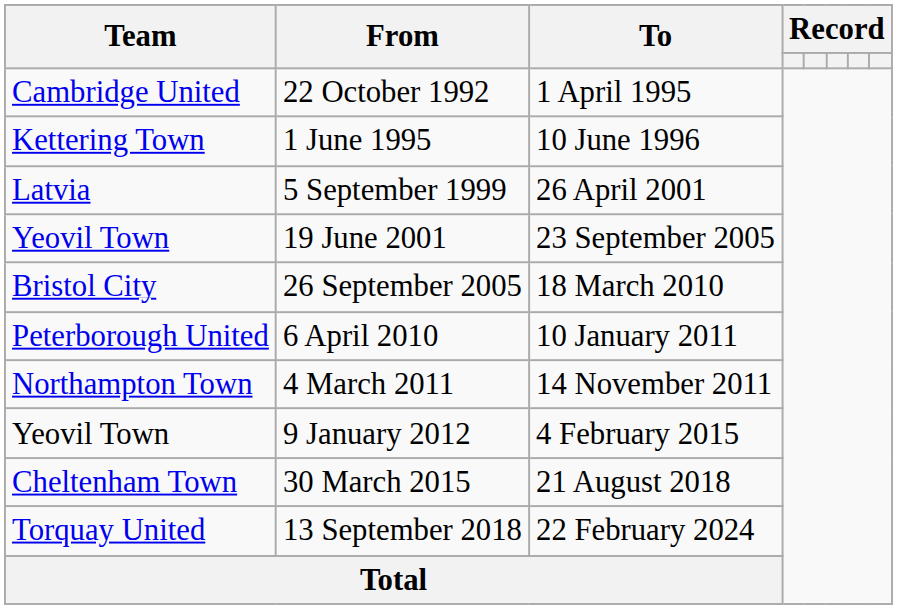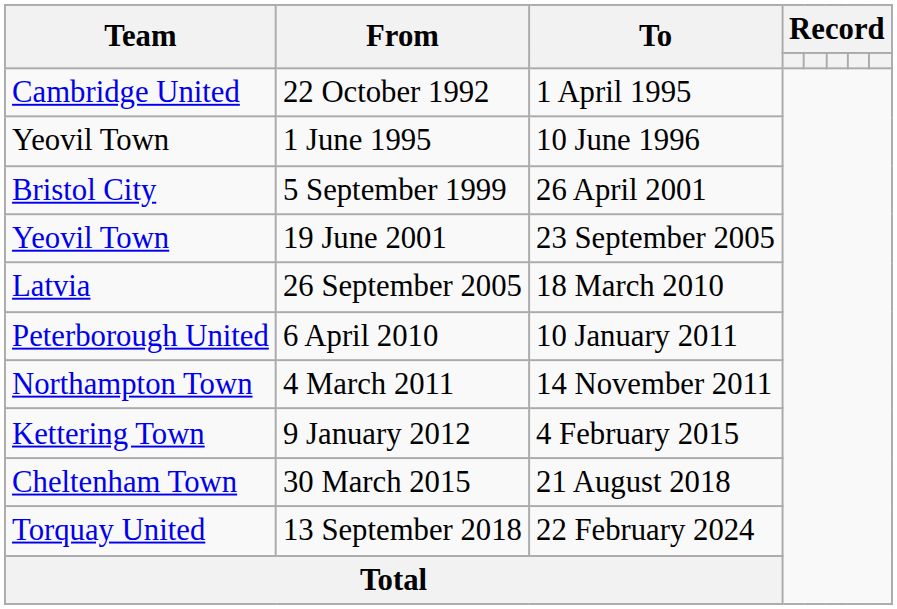1 June 1995 | Team: Kettering Town -> Yeovil Town
5 September 1999 | Team: Latvia -> Bristol City
26 September 2005 | Team: Bristol City -> Latvia
9 January 2012 | Team: Yeovil Town -> Kettering Town
